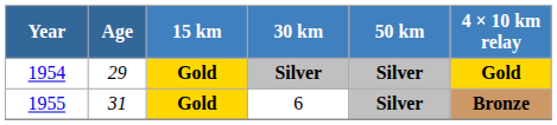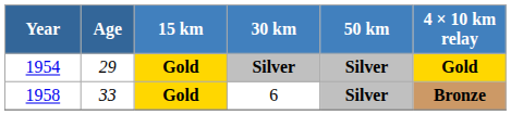6 | Year: 1955 -> 1958
6 | Age: 31 -> 33
